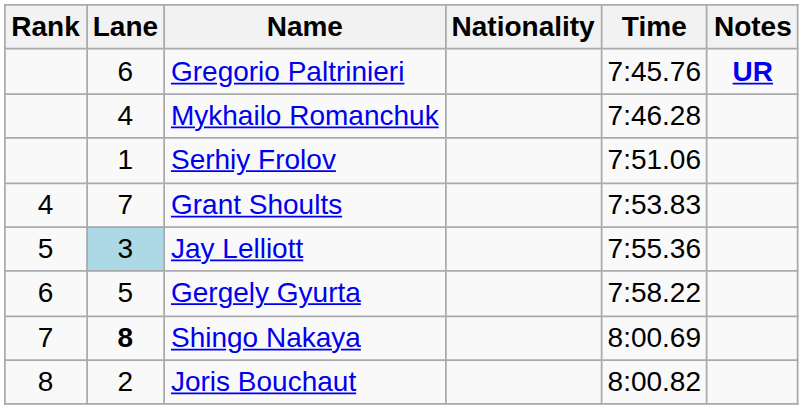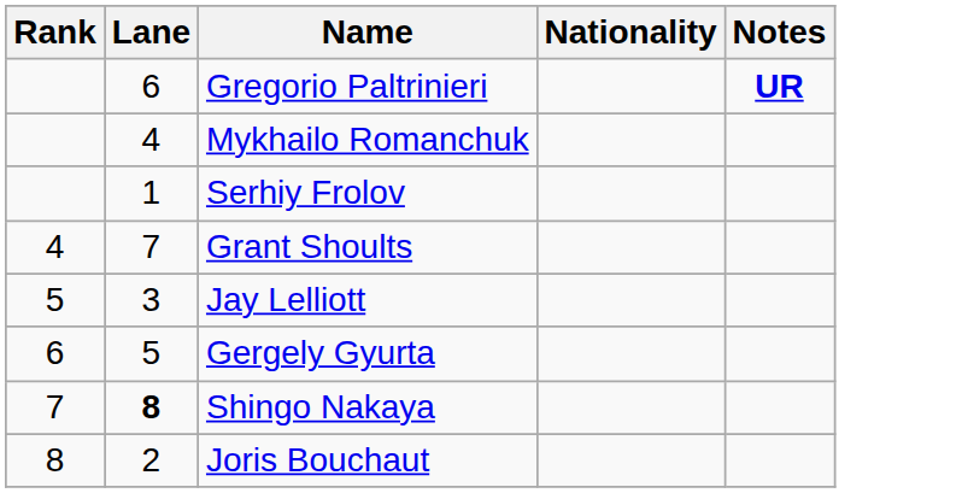- column: Time | 7:45.76 | 7:46.28 | 7:51.06 | 7:53.83 | 7:55.36 | 7:58.22 | 8:00.69 | 8:00.82
Jay Lelliott | Lane: lightblue background -> no background
